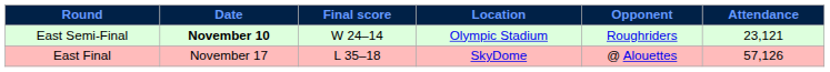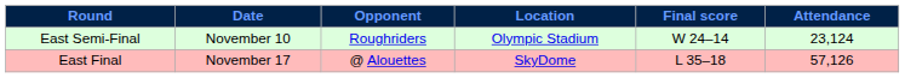columns swapped: Opponent <-> Final score
East Semi-Final | Date: bold -> normal
East Semi-Final | Attendance: 23,121 -> 23,124
